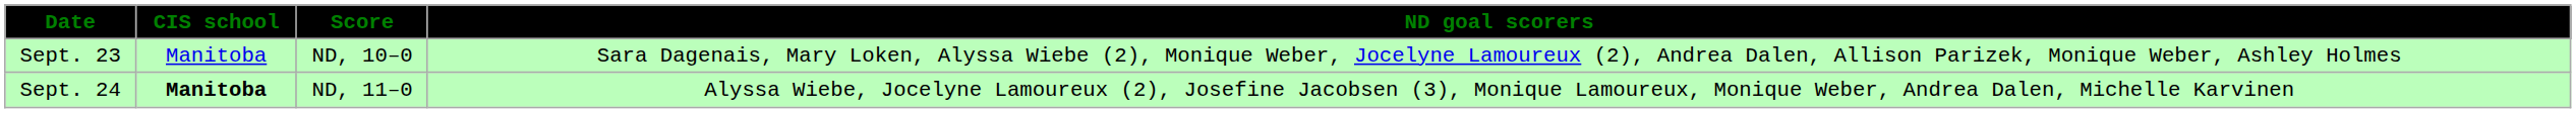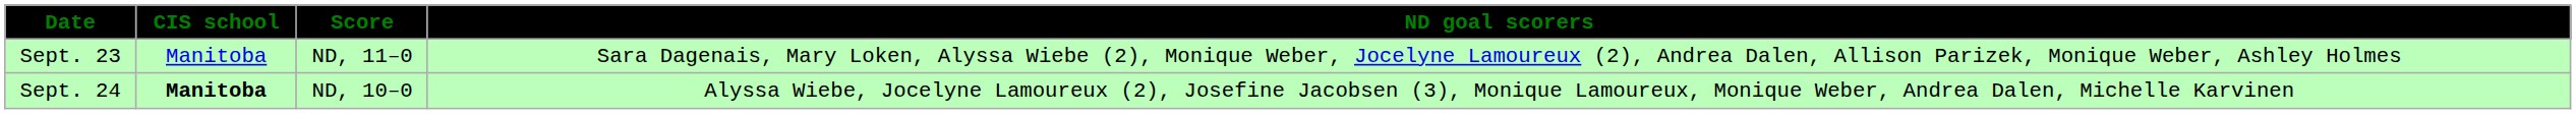Sept. 23 | Score: ND, 10–0 -> ND, 11–0
Sept. 24 | Score: ND, 11–0 -> ND, 10–0
